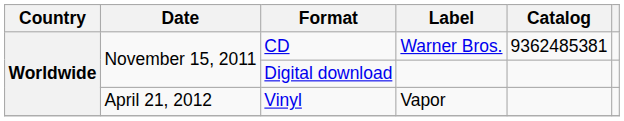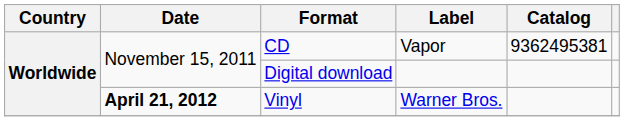CD | Label: Warner Bros. -> Vapor
CD | Catalog: 9362485381 -> 9362495381
Vinyl | Date: normal -> bold
Vinyl | Label: Vapor -> Warner Bros.
